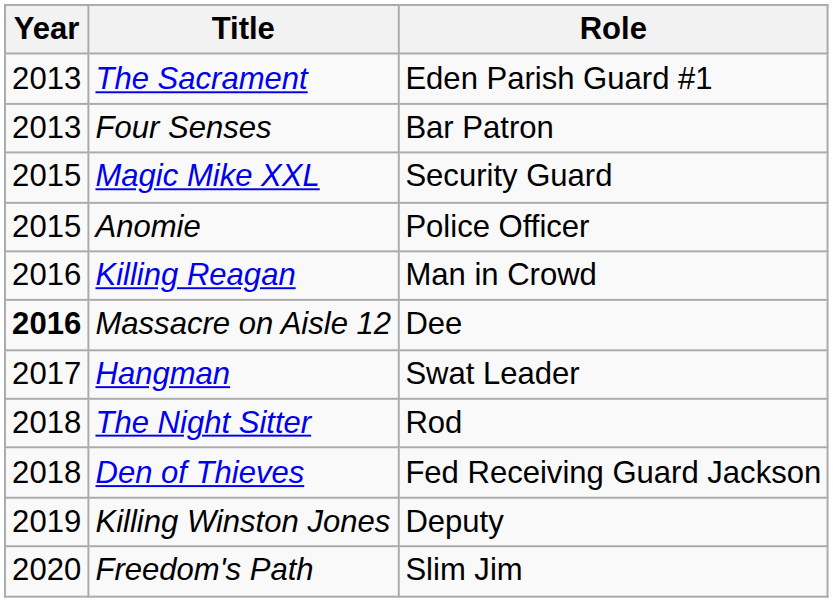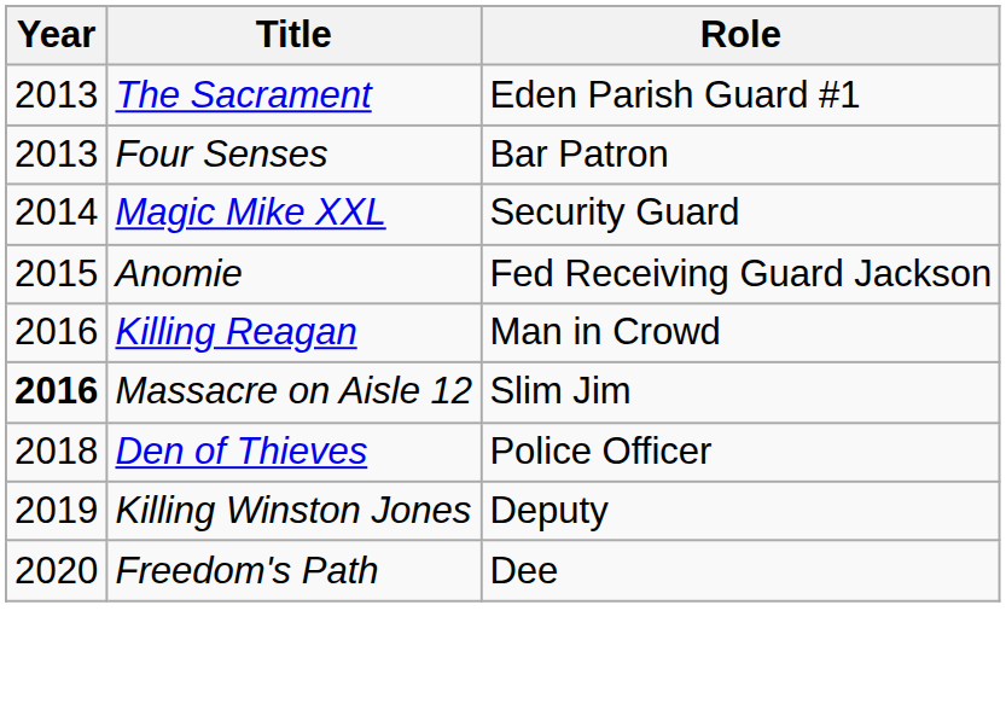Magic Mike XXL | Year: 2015 -> 2014
Anomie | Role: Police Officer -> Fed Receiving Guard Jackson
Massacre on Aisle 12 | Role: Dee -> Slim Jim
- row: 2017 | Hangman | Swat Leader
- row: 2018 | The Night Sitter | Rod
Den of Thieves | Role: Fed Receiving Guard Jackson -> Police Officer
Freedom's Path | Role: Slim Jim -> Dee
